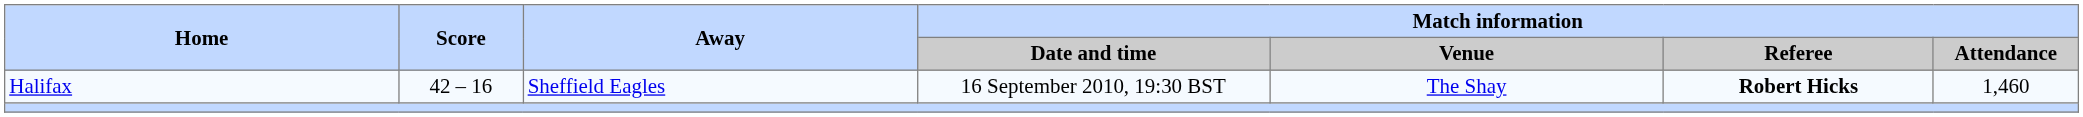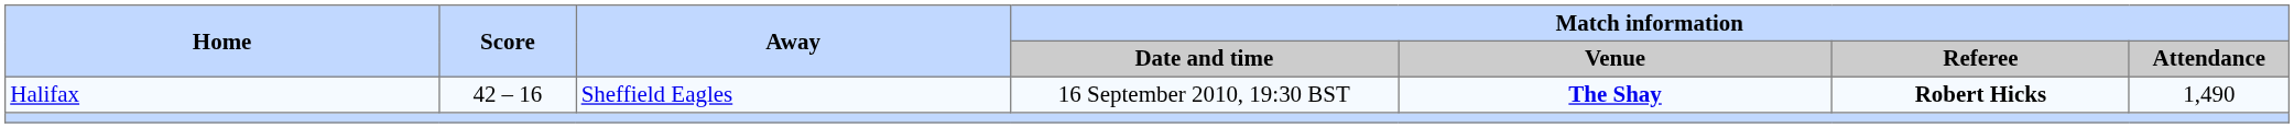Halifax | Match information / Venue: normal -> bold
Halifax | Match information / Attendance: 1,460 -> 1,490
